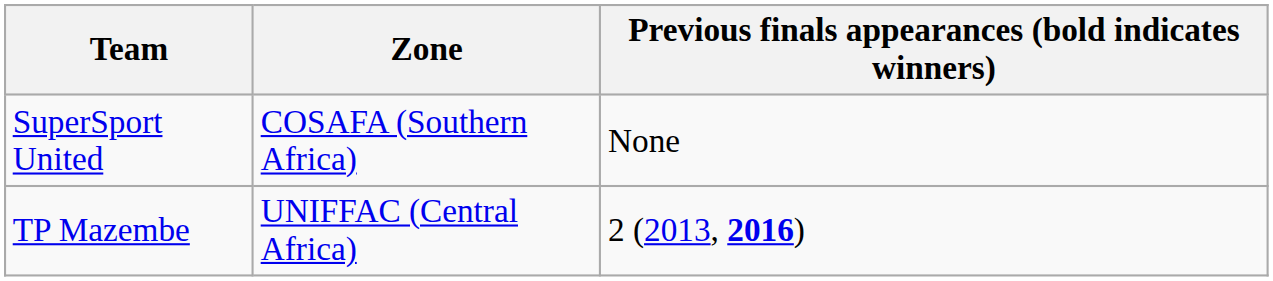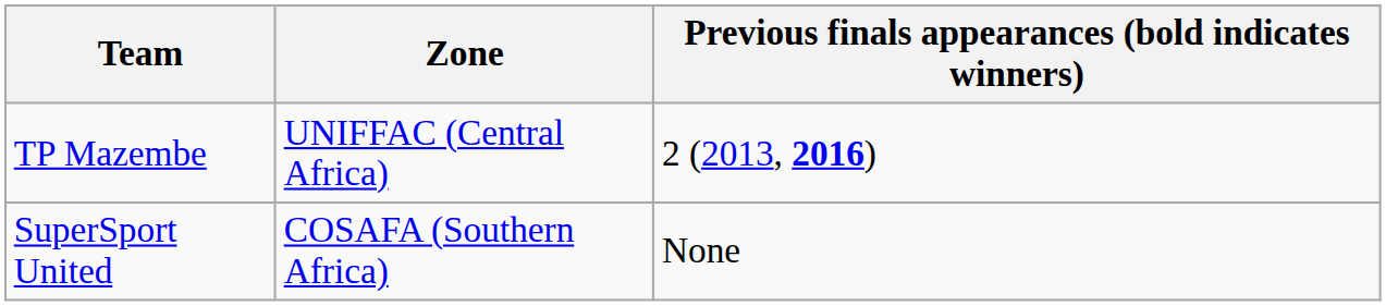rows swapped: TP Mazembe <-> SuperSport United
